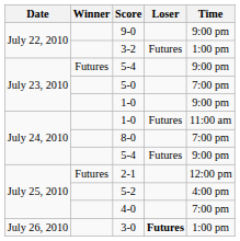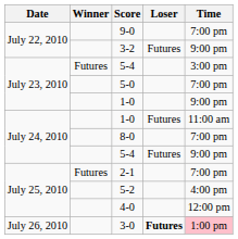9-0 | Time: 9:00 pm -> 7:00 pm
3-2 | Time: 1:00 pm -> 9:00 pm
July 23, 2010 / 5-4 | Time: 9:00 pm -> 3:00 pm
2-1 | Time: 12:00 pm -> 7:00 pm
4-0 | Time: 7:00 pm -> 12:00 pm
3-0 | Time: no background -> pink background
